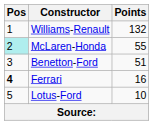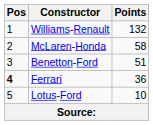McLaren-Honda | Pos: paleturquoise background -> no background
McLaren-Honda | Points: 55 -> 58
Ferrari | Points: 16 -> 36
